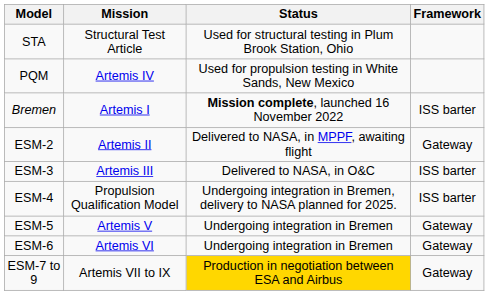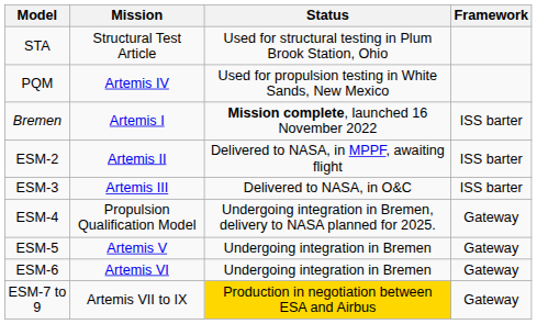ESM-2 | Framework: Gateway -> ISS barter
ESM-4 | Framework: ISS barter -> Gateway
